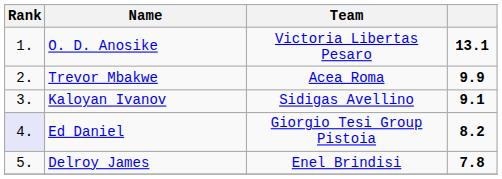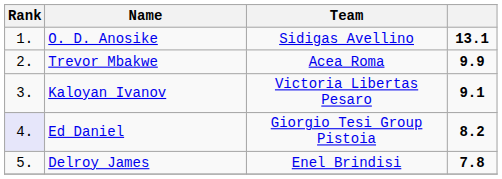O. D. Anosike | Team: Victoria Libertas Pesaro -> Sidigas Avellino
Kaloyan Ivanov | Team: Sidigas Avellino -> Victoria Libertas Pesaro
